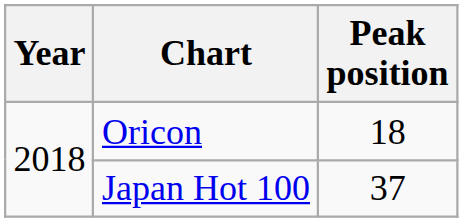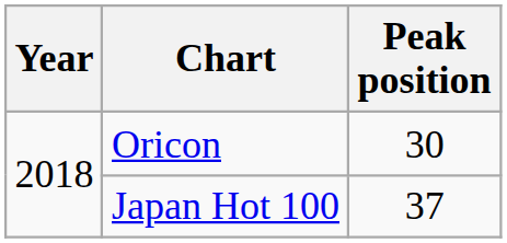Oricon | Peak position: 18 -> 30
